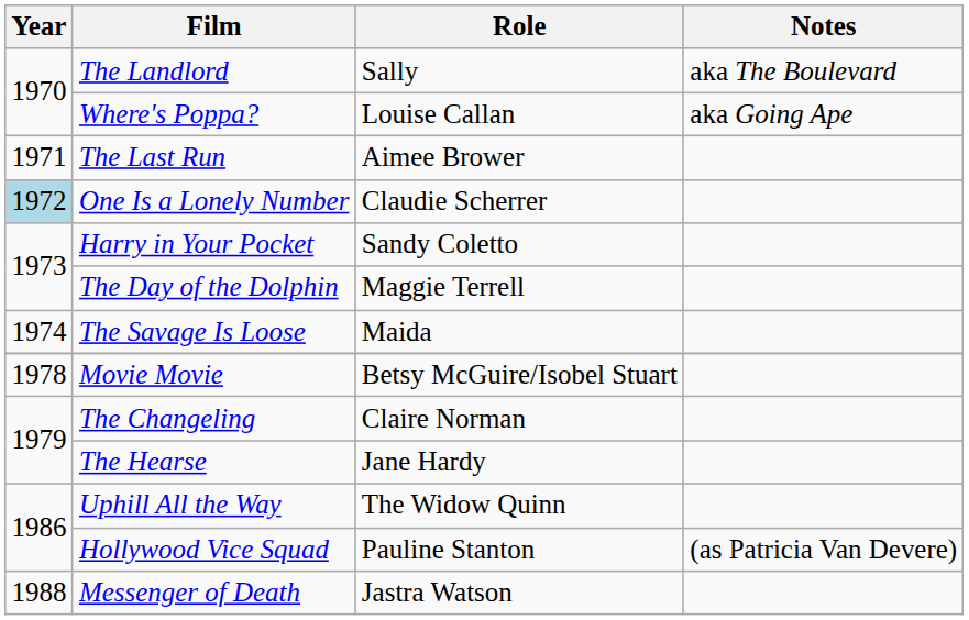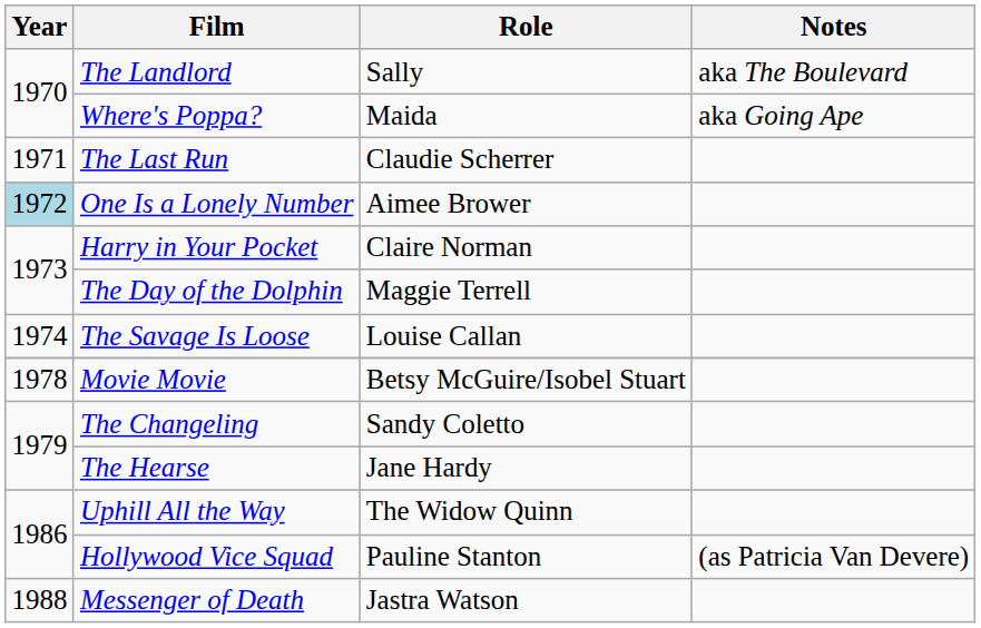Where's Poppa? | Role: Louise Callan -> Maida
The Last Run | Role: Aimee Brower -> Claudie Scherrer
One Is a Lonely Number | Role: Claudie Scherrer -> Aimee Brower
Harry in Your Pocket | Role: Sandy Coletto -> Claire Norman
The Savage Is Loose | Role: Maida -> Louise Callan
The Changeling | Role: Claire Norman -> Sandy Coletto
